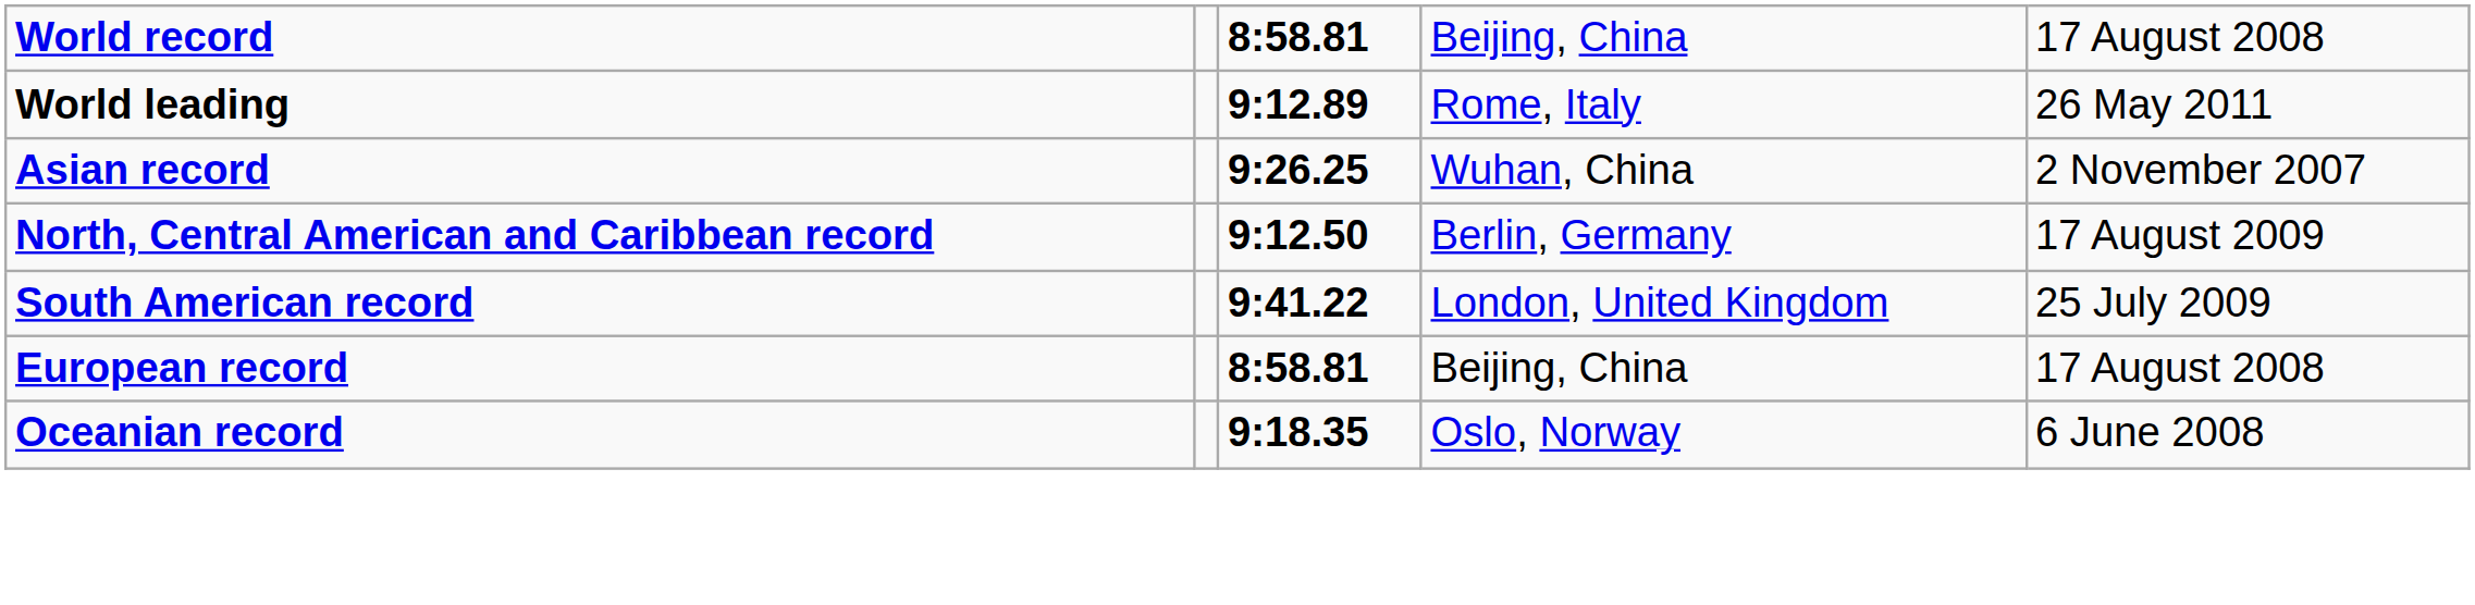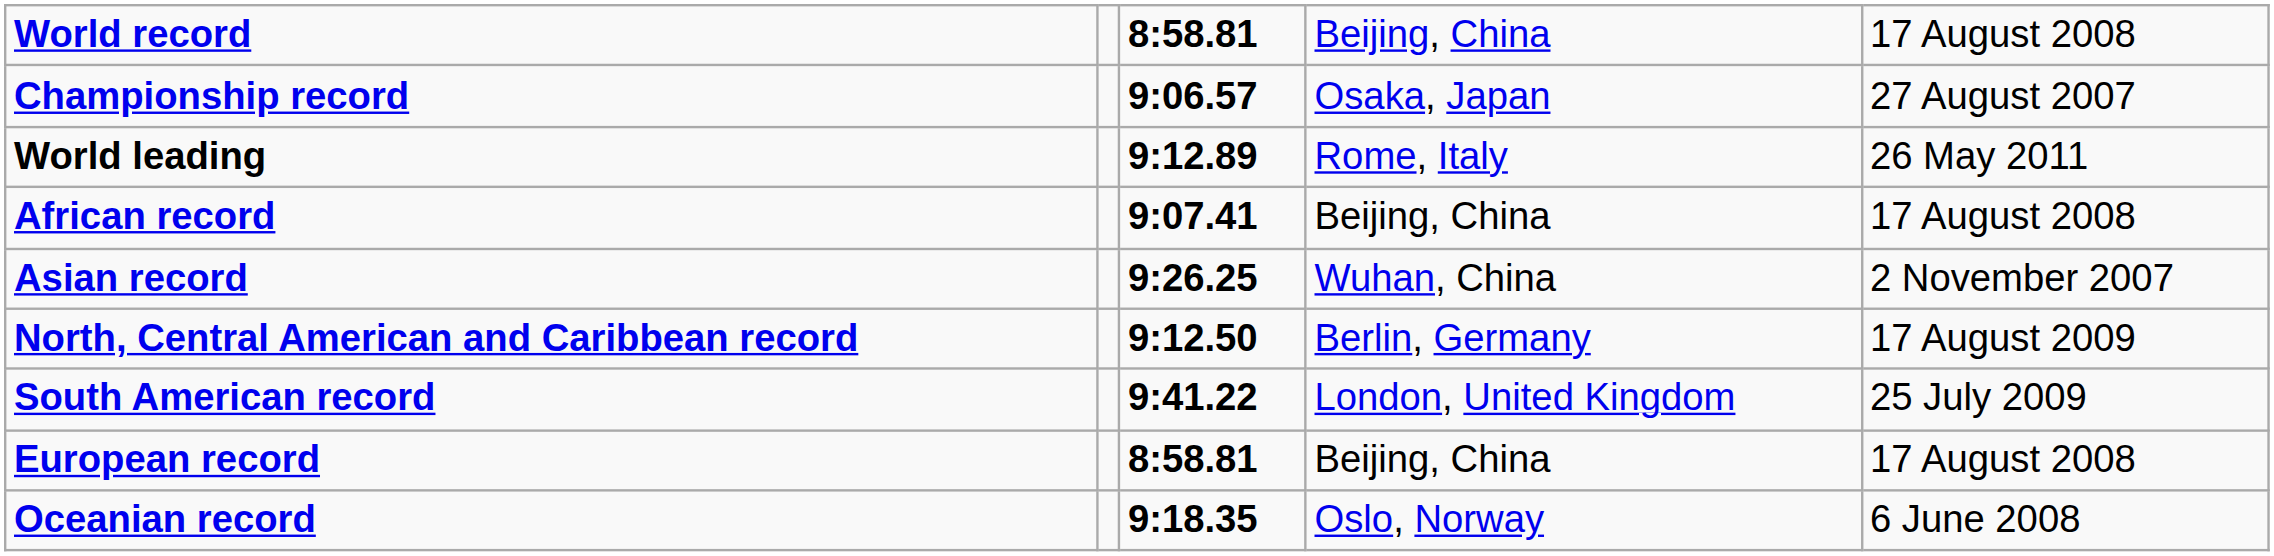+ row: Championship record | 9:06.57 | Osaka, Japan | 27 August 2007
+ row: African record | 9:07.41 | Beijing, China | 17 August 2008
